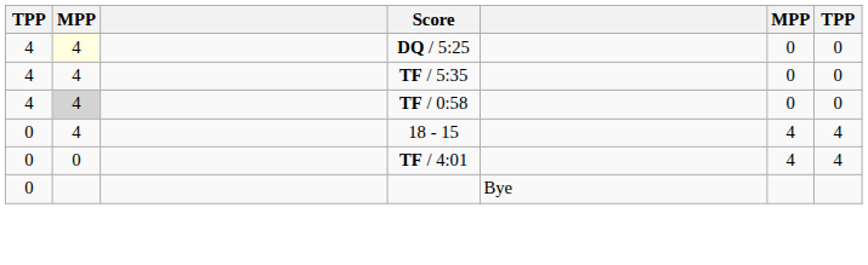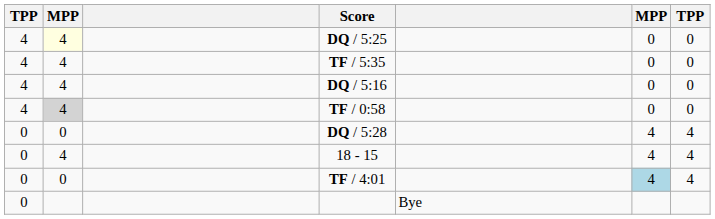+ row: 4 | 4 | DQ / 5:16 | 0 | 0
+ row: 0 | 0 | DQ / 5:28 | 4 | 4
TF / 4:01 | column 6: no background -> lightblue background
